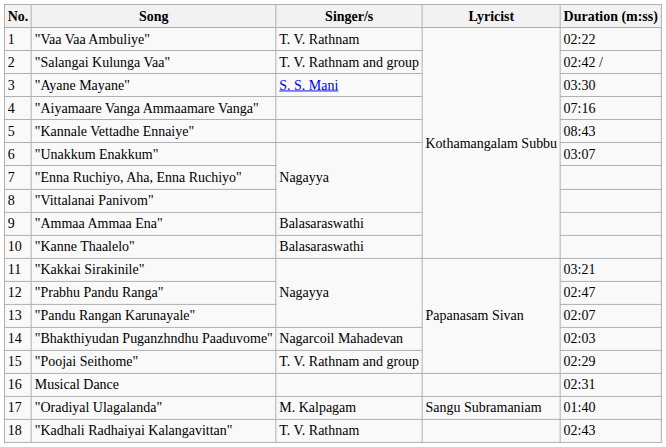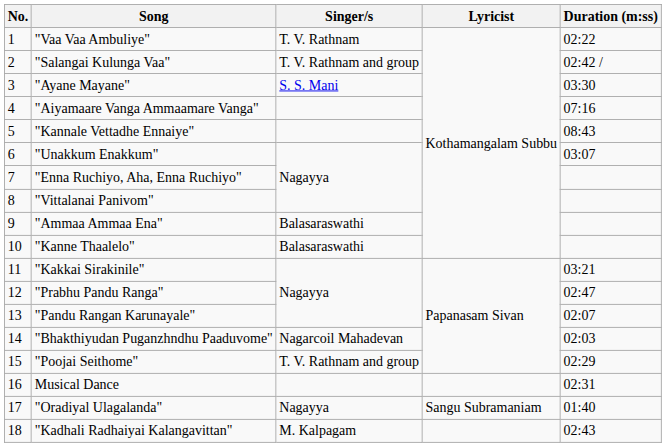"Oradiyal Ulagalanda" | Singer/s: M. Kalpagam -> Nagayya
"Kadhali Radhaiyai Kalangavittan" | Singer/s: T. V. Rathnam -> M. Kalpagam
